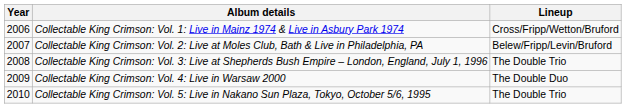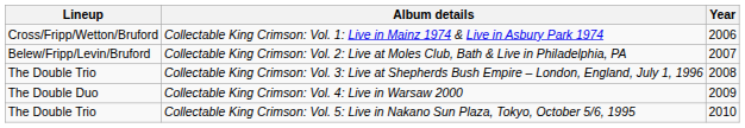columns swapped: Year <-> Lineup
